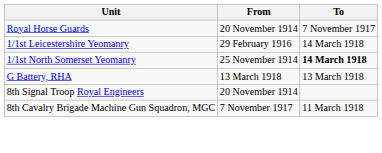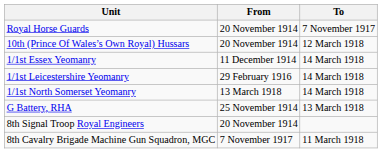+ row: 10th (Prince Of Wales’s Own Royal) Hussars | 20 November 1914 | 12 March 1918
+ row: 1/1st Essex Yeomanry | 11 December 1914 | 14 March 1918
1/1st North Somerset Yeomanry | From: 25 November 1914 -> 13 March 1918
1/1st North Somerset Yeomanry | To: bold -> normal
G Battery, RHA | From: 13 March 1918 -> 25 November 1914
